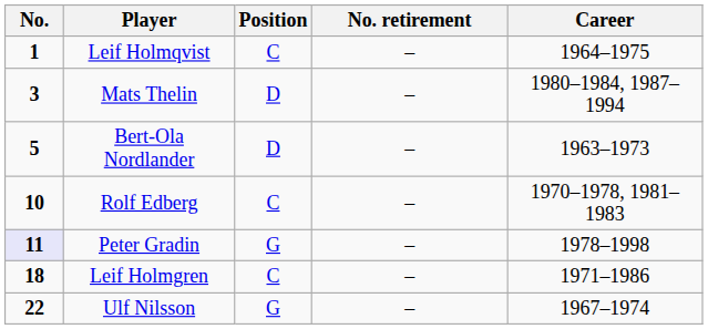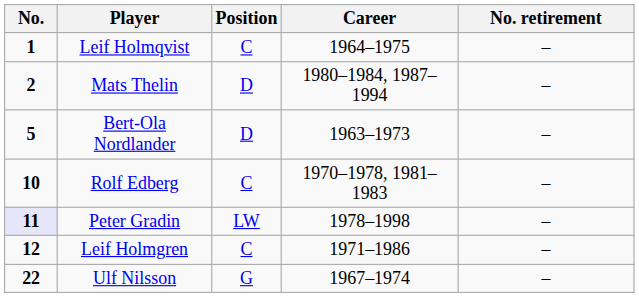columns swapped: Career <-> No. retirement
Mats Thelin | No.: 3 -> 2
Peter Gradin | Position: G -> LW
Leif Holmgren | No.: 18 -> 12
